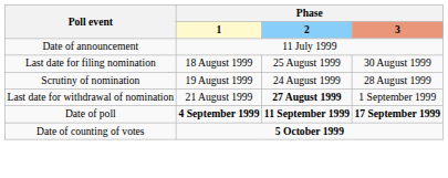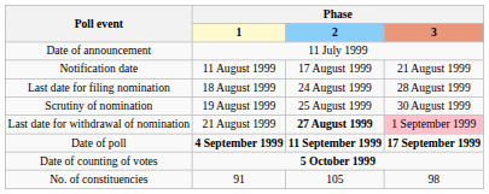+ row: Notification date | 11 August 1999 | 17 August 1999 | 21 August 1999
Last date for filing nomination | Phase / 2: 25 August 1999 -> 24 August 1999
Last date for filing nomination | Phase / 3: 30 August 1999 -> 28 August 1999
Scrutiny of nomination | Phase / 2: 24 August 1999 -> 25 August 1999
Scrutiny of nomination | Phase / 3: 28 August 1999 -> 30 August 1999
Last date for withdrawal of nomination | Phase / 3: no background -> pink background
+ row: No. of constituencies | 91 | 105 | 98
